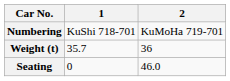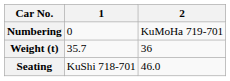Numbering | 1: KuShi 718-701 -> 0
Seating | 1: 0 -> KuShi 718-701
